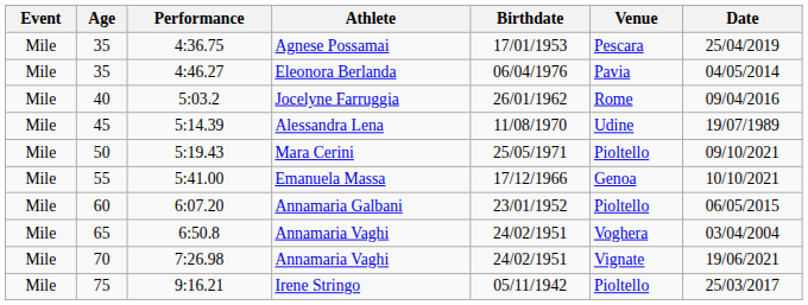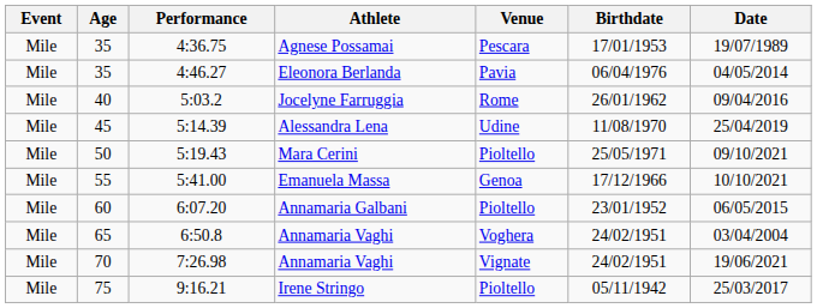columns swapped: Birthdate <-> Venue
Agnese Possamai | Date: 25/04/2019 -> 19/07/1989
Alessandra Lena | Date: 19/07/1989 -> 25/04/2019
